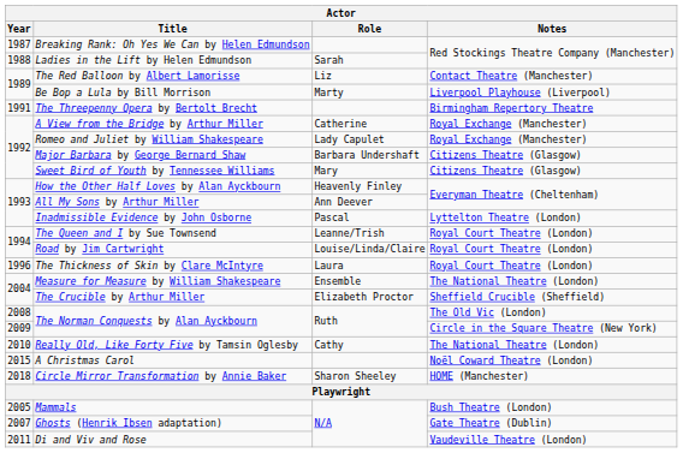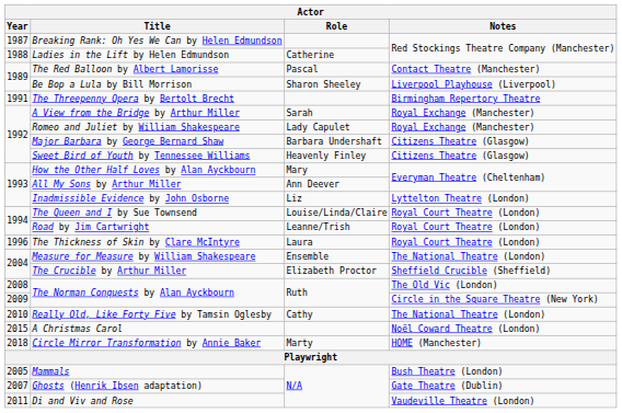Ladies in the Lift by Helen Edmundson | Role: Sarah -> Catherine
The Red Balloon by Albert Lamorisse | Role: Liz -> Pascal
Be Bop a Lula by Bill Morrison | Role: Marty -> Sharon Sheeley
A View from the Bridge by Arthur Miller | Role: Catherine -> Sarah
Sweet Bird of Youth by Tennessee Williams | Role: Mary -> Heavenly Finley
How the Other Half Loves by Alan Ayckbourn | Role: Heavenly Finley -> Mary
Inadmissible Evidence by John Osborne | Role: Pascal -> Liz
The Queen and I by Sue Townsend | Role: Leanne/Trish -> Louise/Linda/Claire
Road by Jim Cartwright | Role: Louise/Linda/Claire -> Leanne/Trish
Circle Mirror Transformation by Annie Baker | Role: Sharon Sheeley -> Marty
